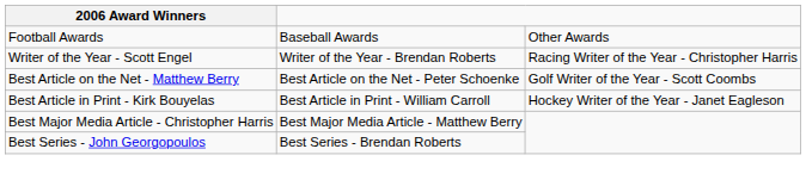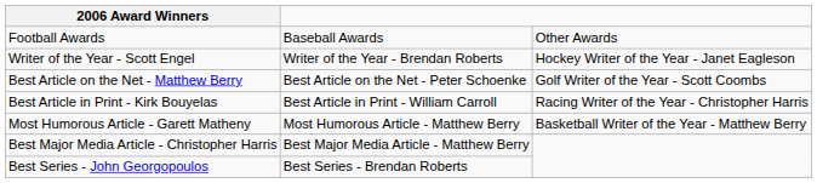Writer of the Year - Scott Engel | column 3: Racing Writer of the Year - Christopher Harris -> Hockey Writer of the Year - Janet Eagleson
Best Article in Print - Kirk Bouyelas | column 3: Hockey Writer of the Year - Janet Eagleson -> Racing Writer of the Year - Christopher Harris
+ row: Most Humorous Article - Garett Matheny | Most Humorous Article - Matthew Berry | Basketball Writer of the Year - Matthew Berry
